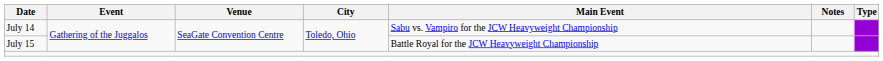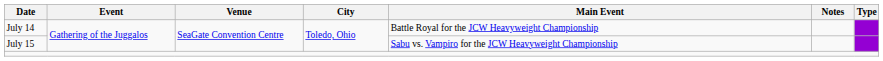July 14 | Main Event: Sabu vs. Vampiro for the JCW Heavyweight Championship -> Battle Royal for the JCW Heavyweight Championship
July 15 | Main Event: Battle Royal for the JCW Heavyweight Championship -> Sabu vs. Vampiro for the JCW Heavyweight Championship
